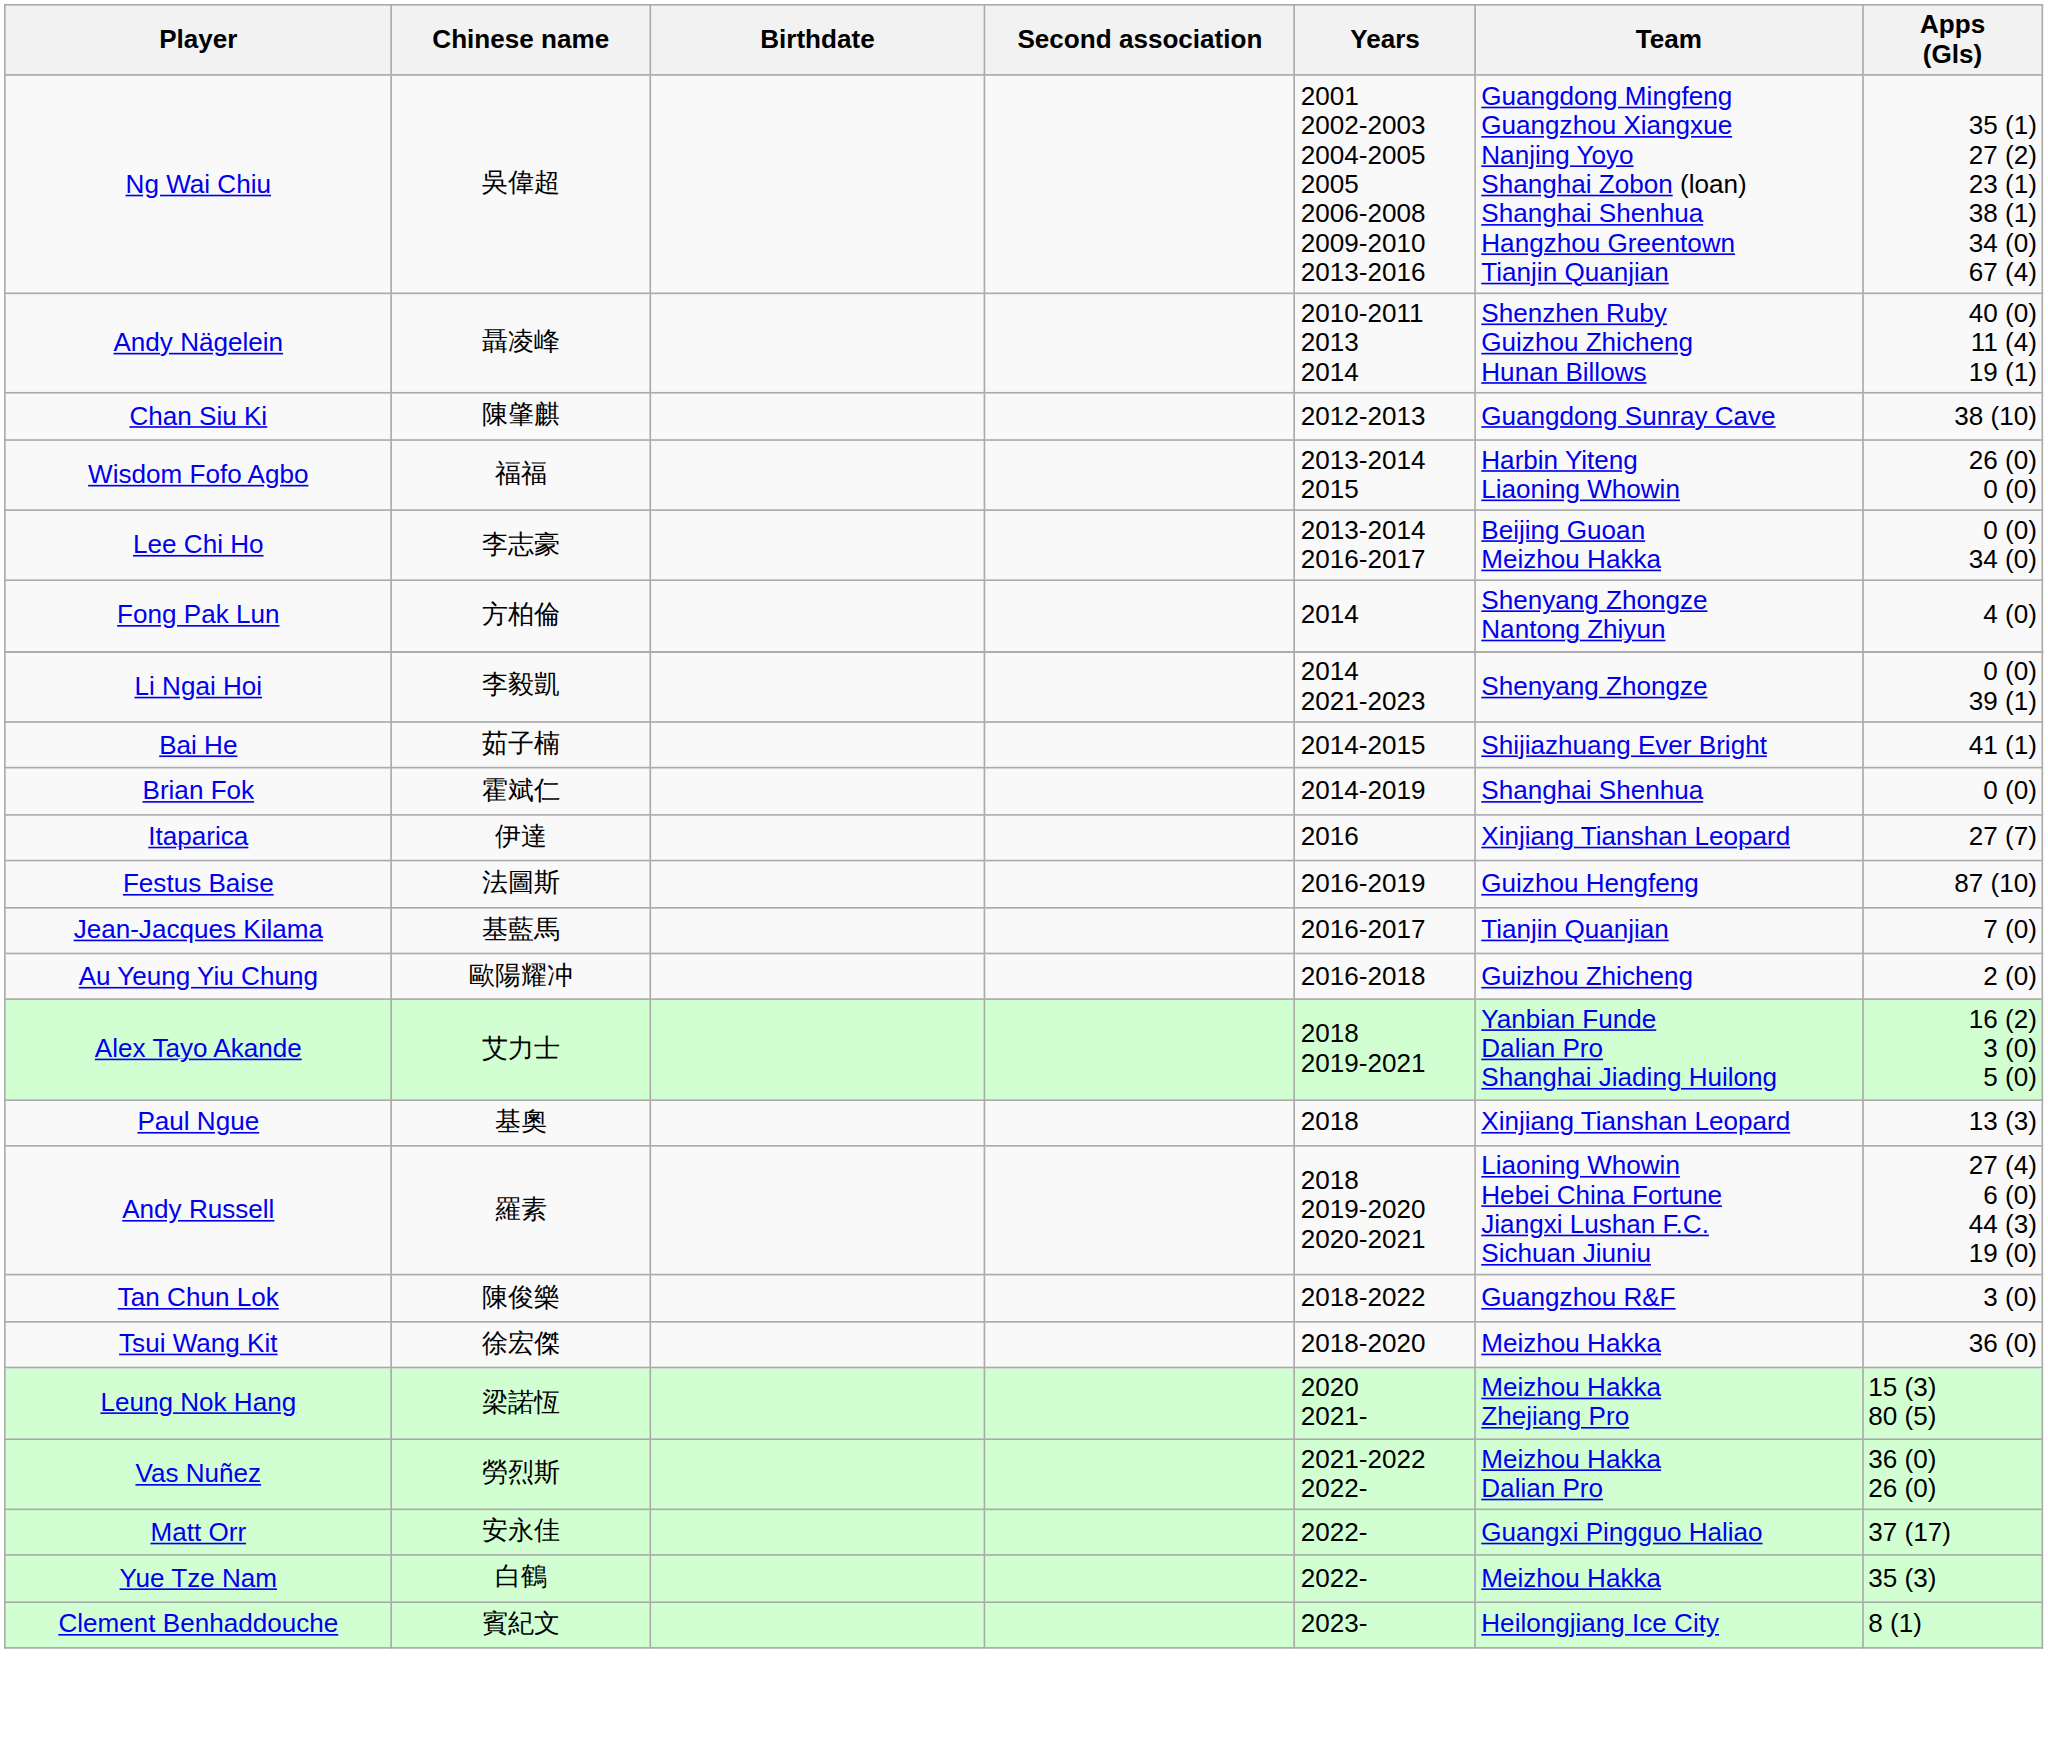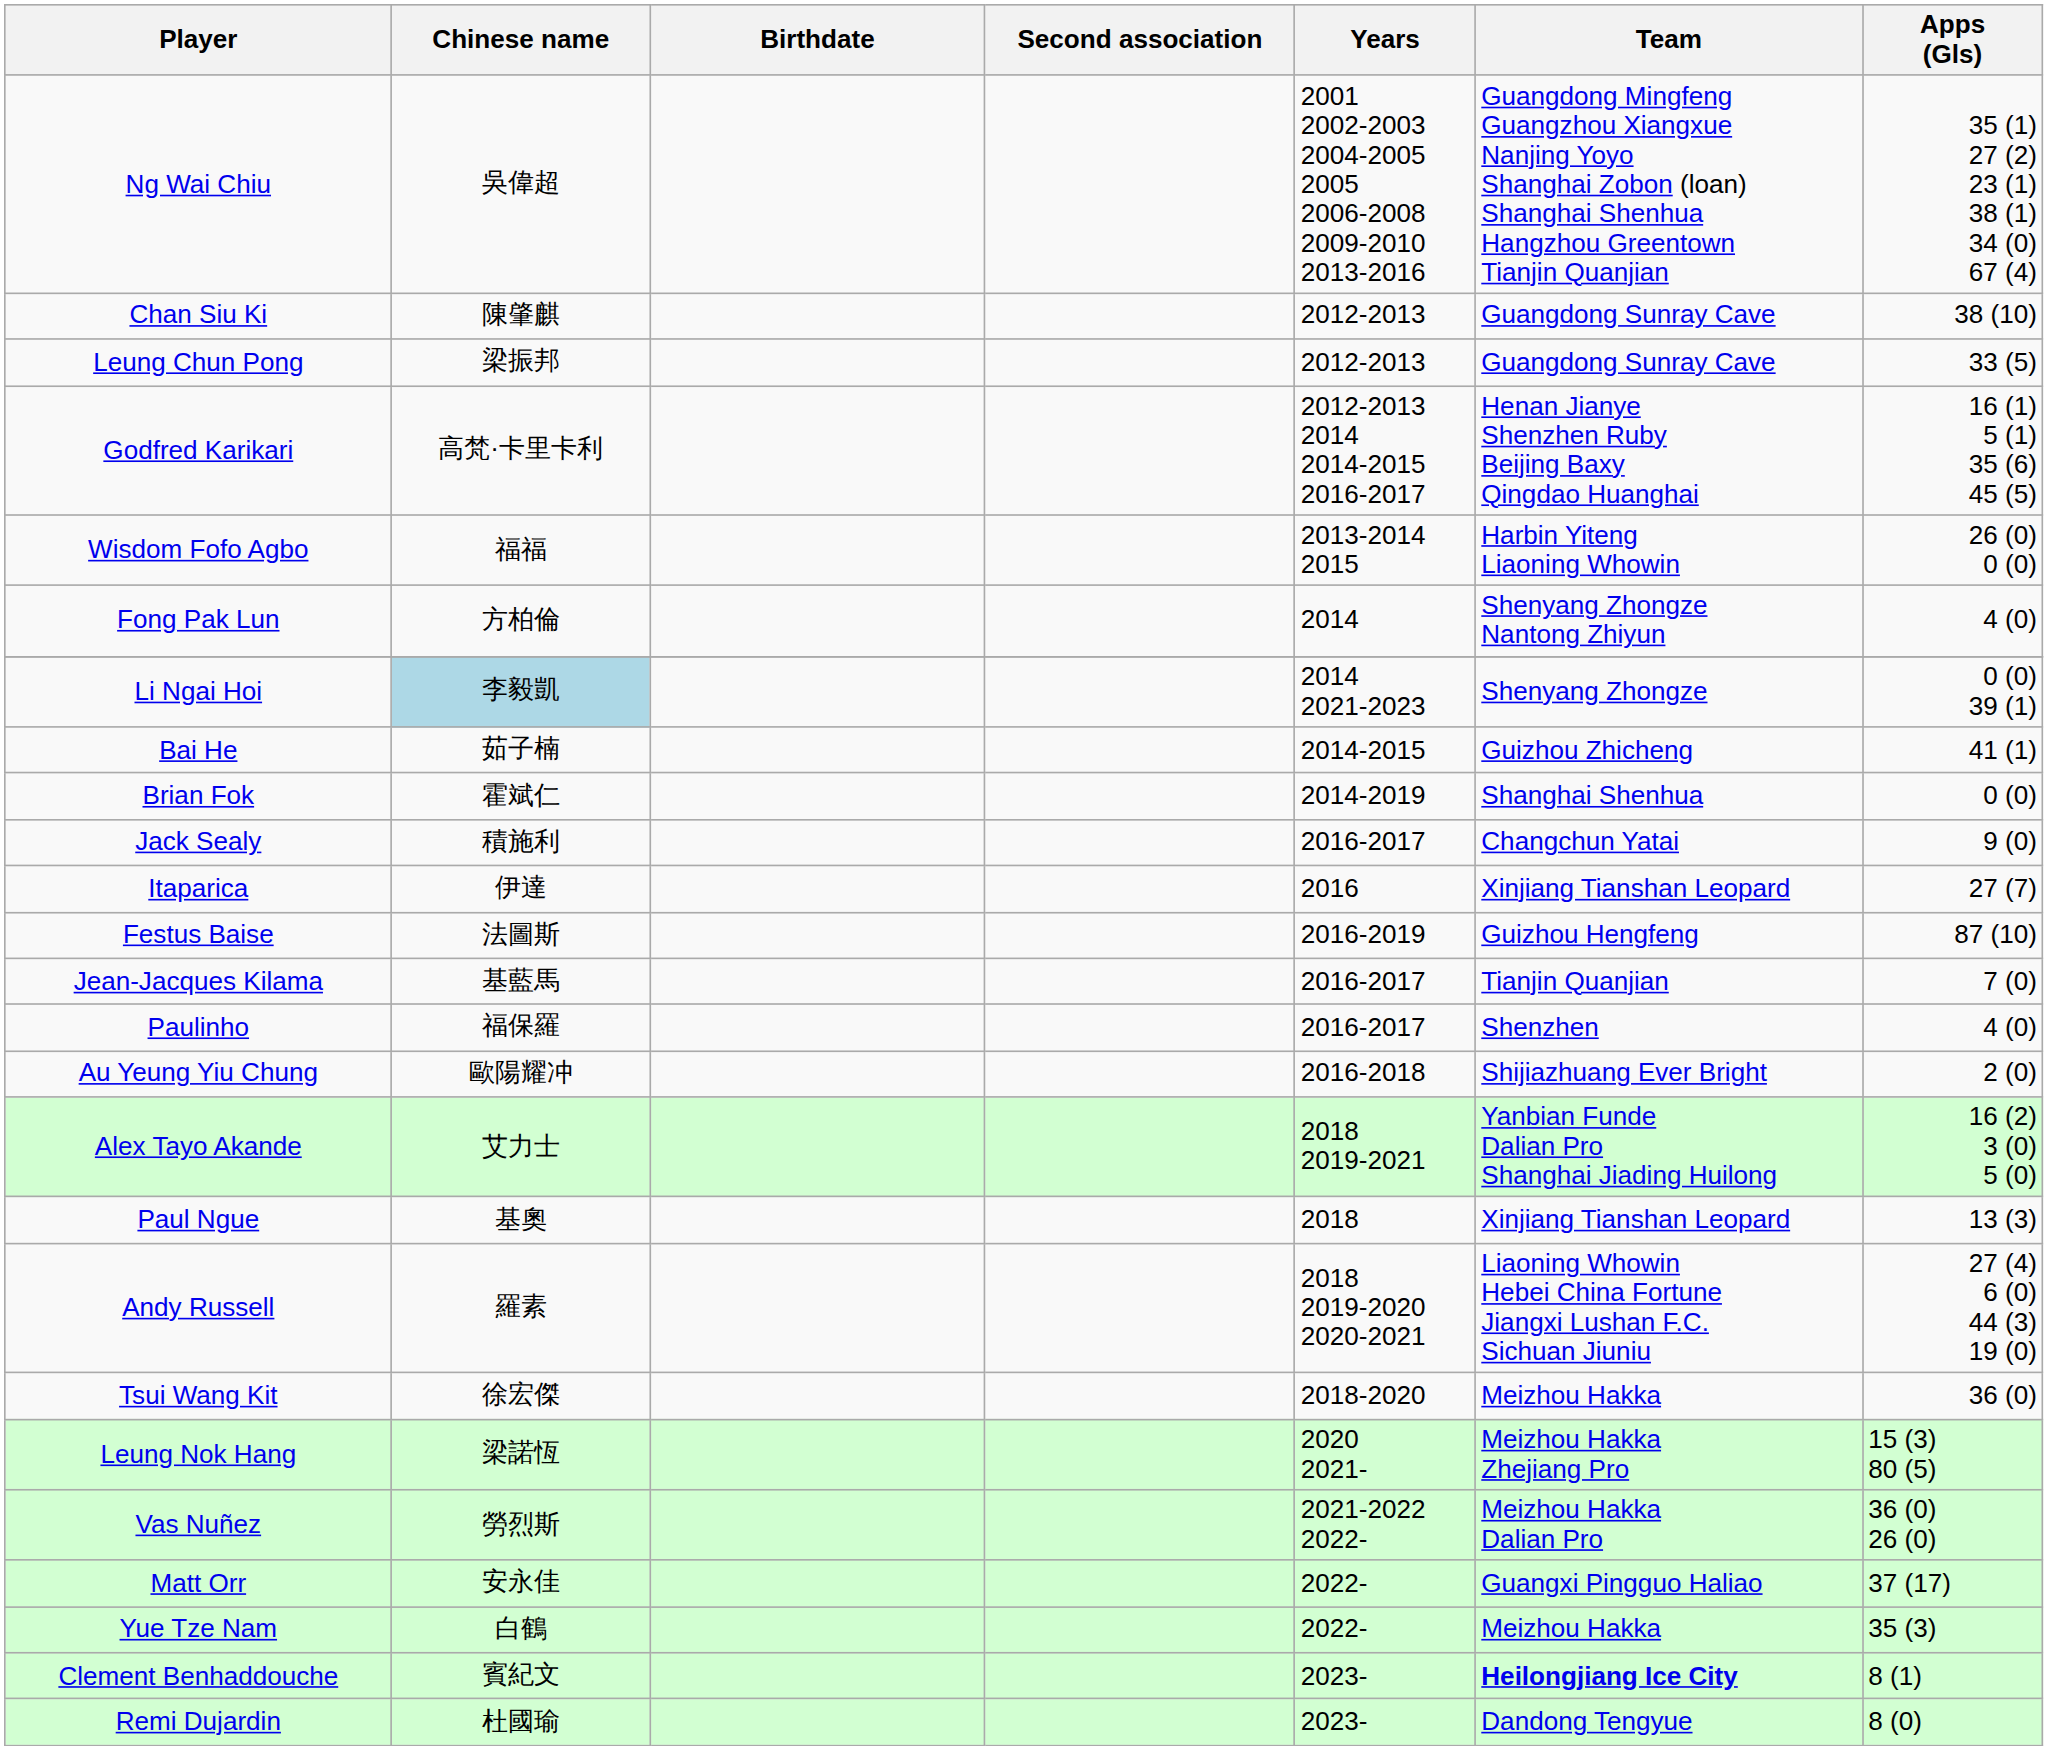- row: Andy Nägelein | 聶凌峰 | 2010-2011 2013 2014 | Shenzhen Ruby Guizhou Zhicheng Hunan Billows | 40 (0) 11 (4) 19 (1)
+ row: Leung Chun Pong | 梁振邦 | 2012-2013 | Guangdong Sunray Cave | 33 (5)
+ row: Godfred Karikari | 高梵·卡里卡利 | 2012-2013 2014 2014-2015 2016-2017 | Henan Jianye Shenzhen Ruby Beijing Baxy Qingdao Huanghai | 16 (1) 5 (1) 35 (6) 45 (5)
- row: Lee Chi Ho | 李志豪 | 2013-2014 2016-2017 | Beijing Guoan Meizhou Hakka | 0 (0) 34 (0)
Li Ngai Hoi | Chinese name: no background -> lightblue background
Bai He | Team: Shijiazhuang Ever Bright -> Guizhou Zhicheng
+ row: Jack Sealy | 積施利 | 2016-2017 | Changchun Yatai | 9 (0)
+ row: Paulinho | 福保羅 | 2016-2017 | Shenzhen | 4 (0)
Au Yeung Yiu Chung | Team: Guizhou Zhicheng -> Shijiazhuang Ever Bright
- row: Tan Chun Lok | 陳俊樂 | 2018-2022 | Guangzhou R&F | 3 (0)
Clement Benhaddouche | Team: normal -> bold
+ row: Remi Dujardin | 杜國瑜 | 2023- | Dandong Tengyue | 8 (0)
